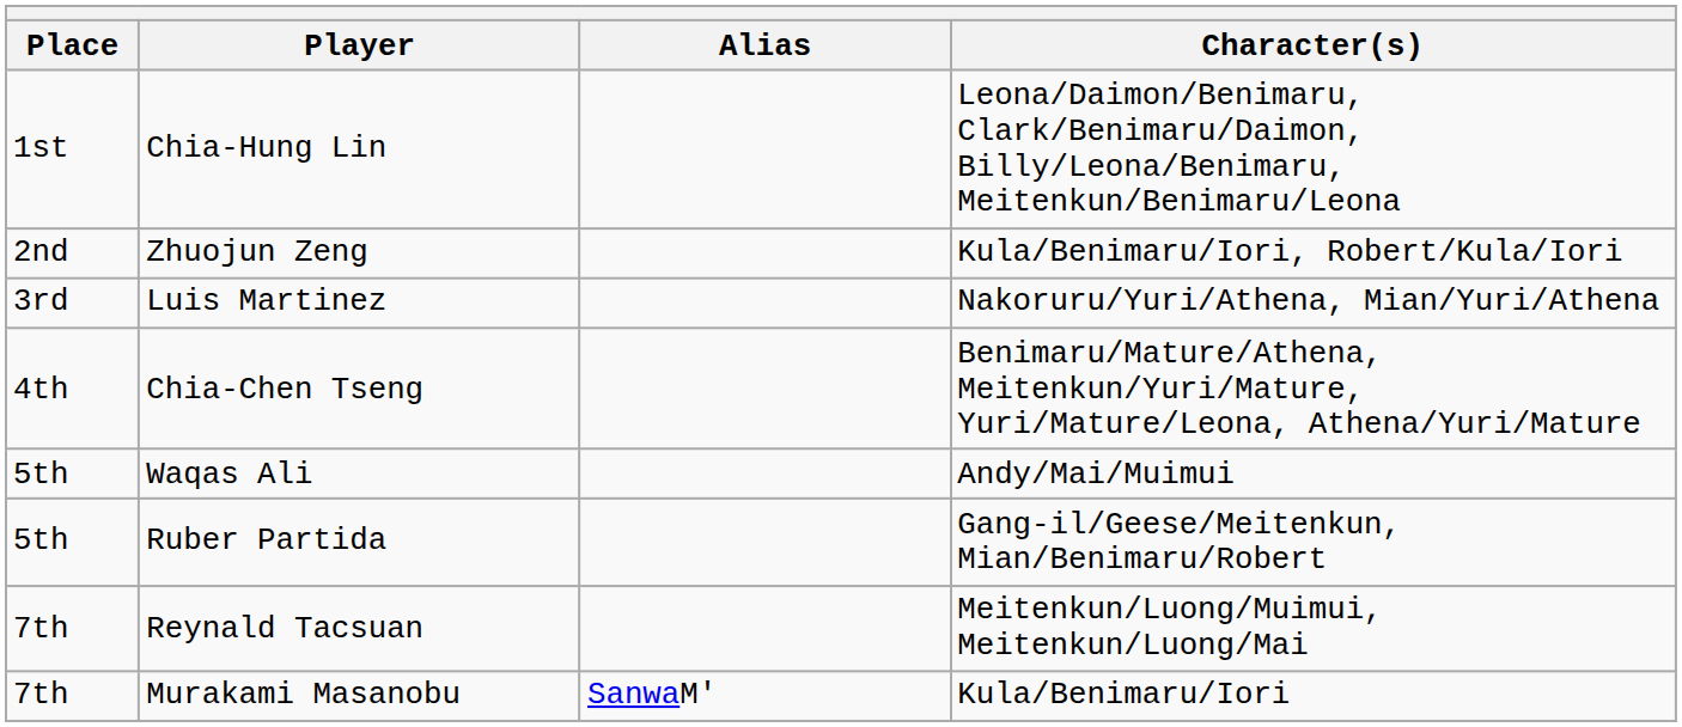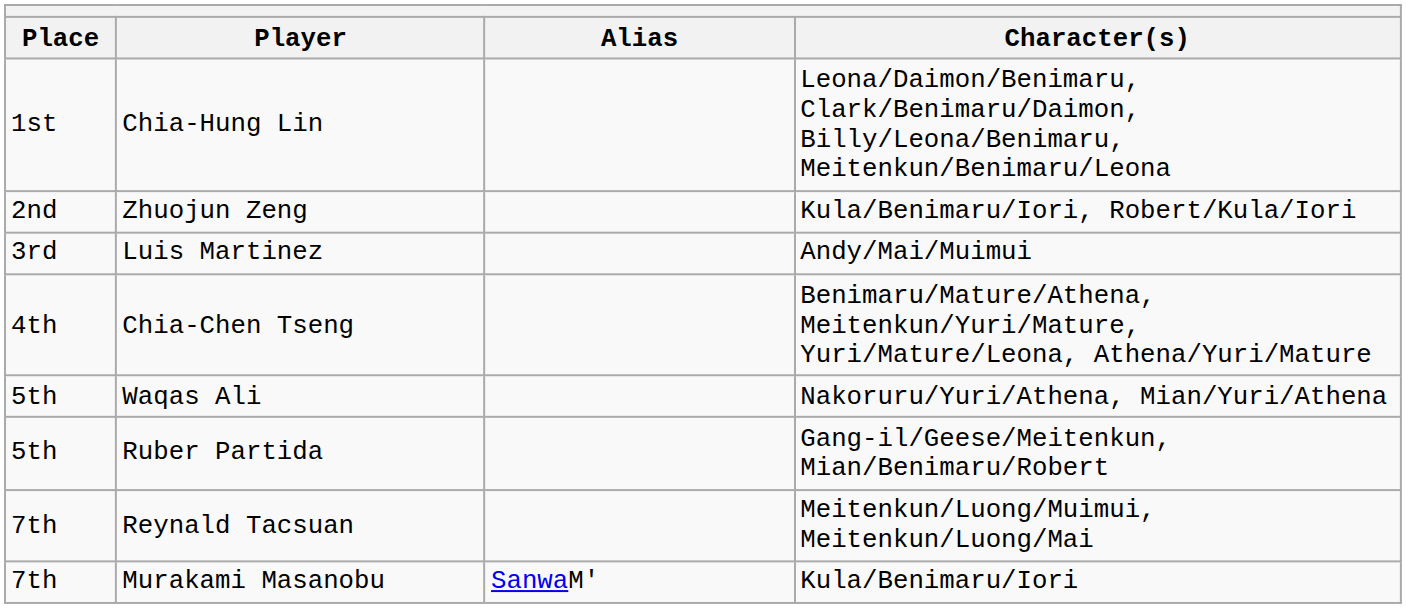Luis Martinez | Character(s): Nakoruru/Yuri/Athena, Mian/Yuri/Athena -> Andy/Mai/Muimui
Waqas Ali | Character(s): Andy/Mai/Muimui -> Nakoruru/Yuri/Athena, Mian/Yuri/Athena
